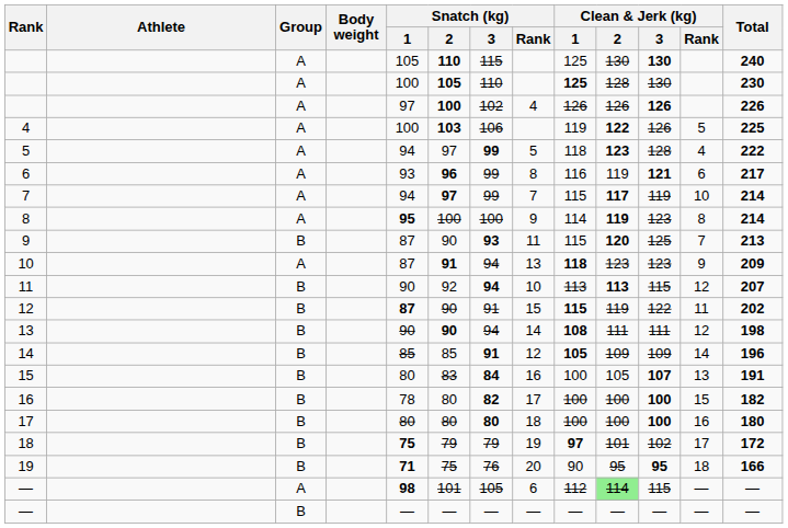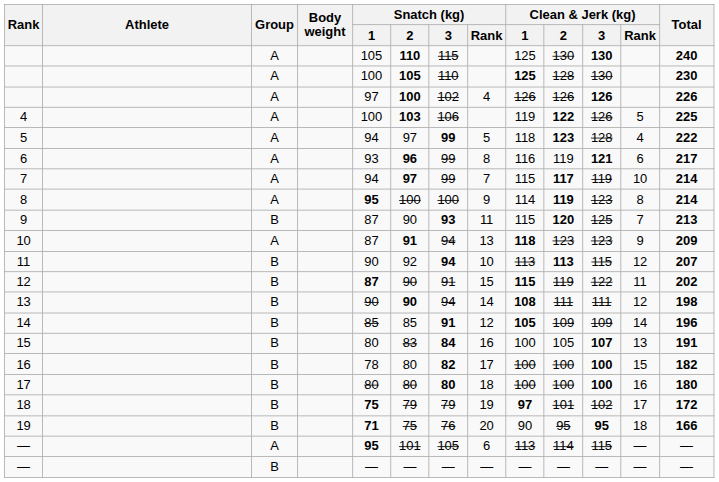— / A | Snatch (kg) / 1: 98 -> 95
— / A | Clean & Jerk (kg) / 1: 112 -> 113
— / A | Clean & Jerk (kg) / 2: lightgreen background -> no background
